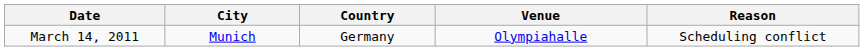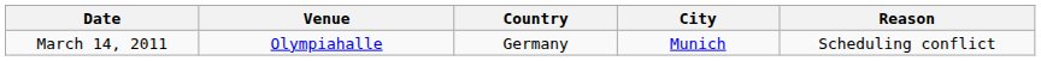columns swapped: City <-> Venue
